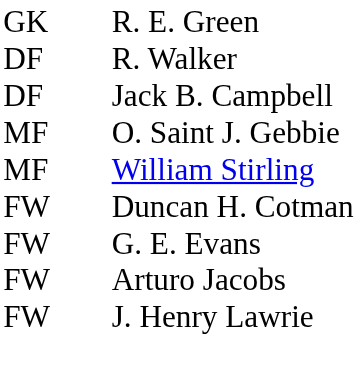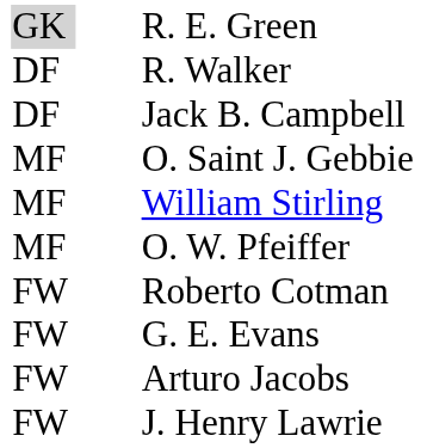R. E. Green | column 1: no background -> lightgrey background
+ row: MF | O. W. Pfeiffer
+ row: FW | Roberto Cotman
- row: FW | Duncan H. Cotman
